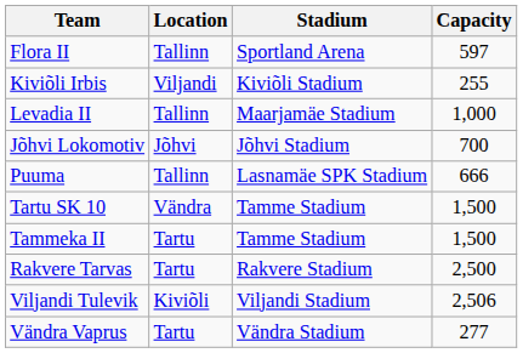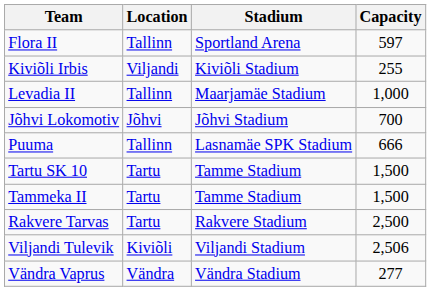Tartu SK 10 | Location: Vändra -> Tartu
Vändra Vaprus | Location: Tartu -> Vändra
